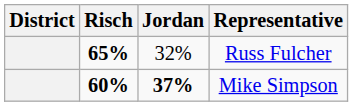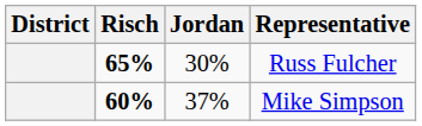Russ Fulcher | Jordan: 32% -> 30%
Mike Simpson | Jordan: bold -> normal
